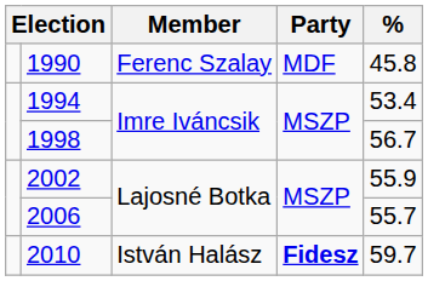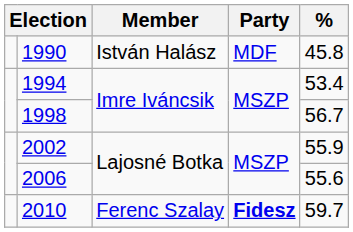1990 | Member: Ferenc Szalay -> István Halász
2006 | %: 55.7 -> 55.6
2010 | Member: István Halász -> Ferenc Szalay
